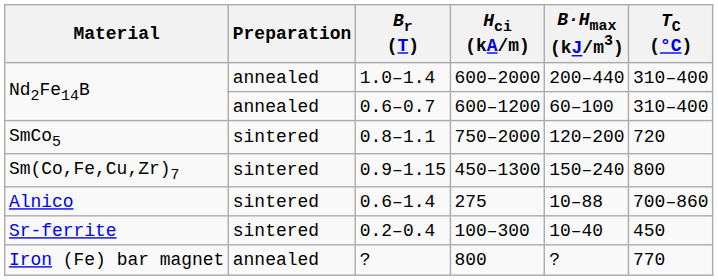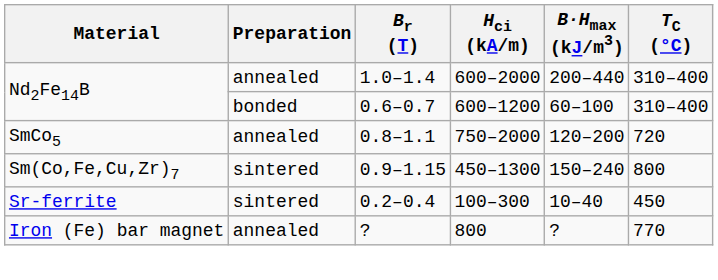0.6–0.7 | Preparation: annealed -> bonded
0.8–1.1 | Preparation: sintered -> annealed
- row: Alnico | sintered | 0.6–1.4 | 275 | 10–88 | 700–860
